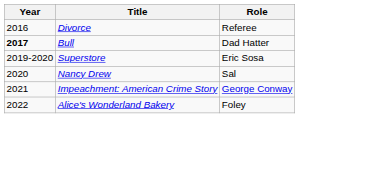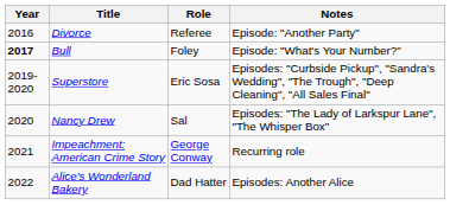+ column: Notes | Episode: "Another Party" | Episode: "What's Your Number?" | Episodes: "Curbside Pickup", "Sandra's Wedding", "The Trough", "Deep Cleaning", "All Sales Final" | Episodes: "The Lady of Larkspur Lane", "The Whisper Box" | Recurring role | Episodes: Another Alice
Bull | Role: Dad Hatter -> Foley
Alice's Wonderland Bakery | Role: Foley -> Dad Hatter
